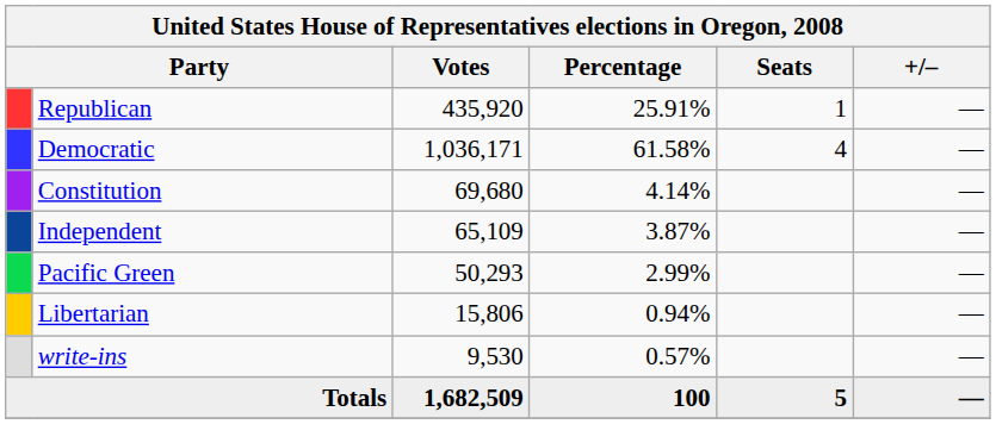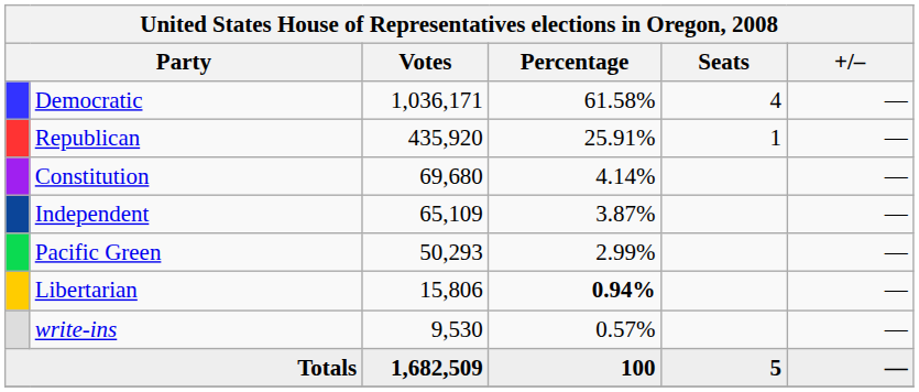rows swapped: Democratic <-> Republican
Libertarian | Percentage: normal -> bold
